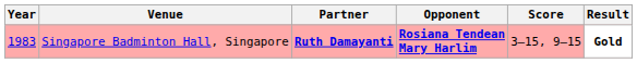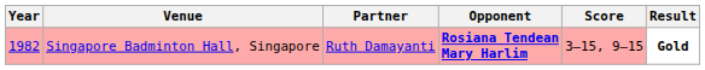Singapore Badminton Hall, Singapore | Year: 1983 -> 1982
Singapore Badminton Hall, Singapore | Partner: bold -> normal
